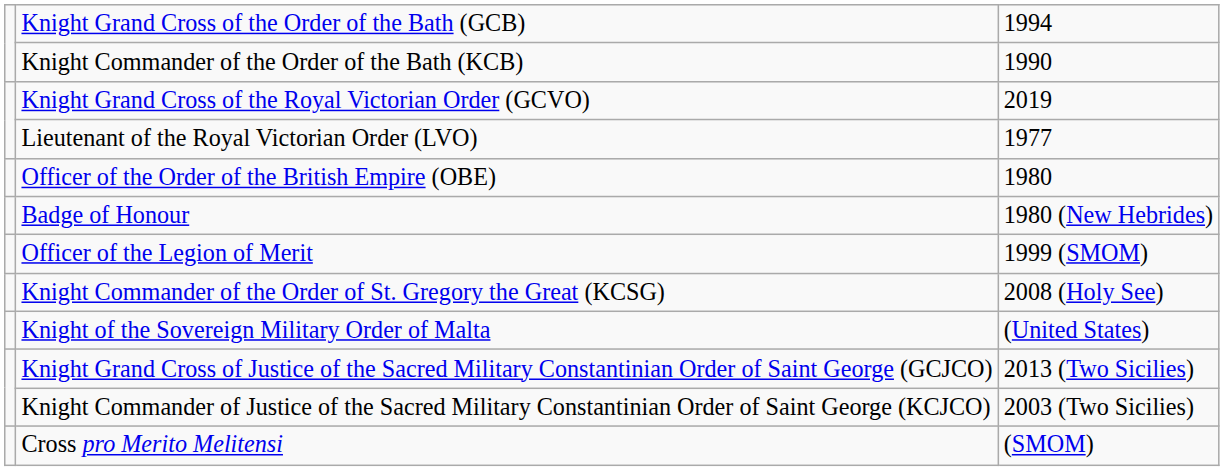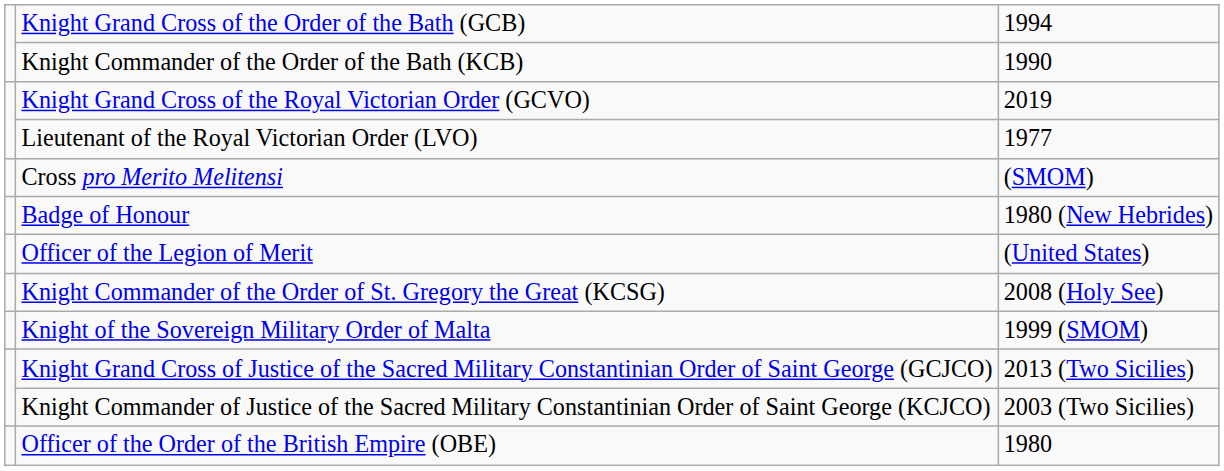rows swapped: Officer of the Order of the British Empire (OBE) <-> Cross pro Merito Melitensi
Officer of the Legion of Merit | column 3: 1999 (SMOM) -> (United States)
Knight of the Sovereign Military Order of Malta | column 3: (United States) -> 1999 (SMOM)
